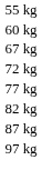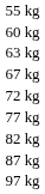+ row: 63 kg
